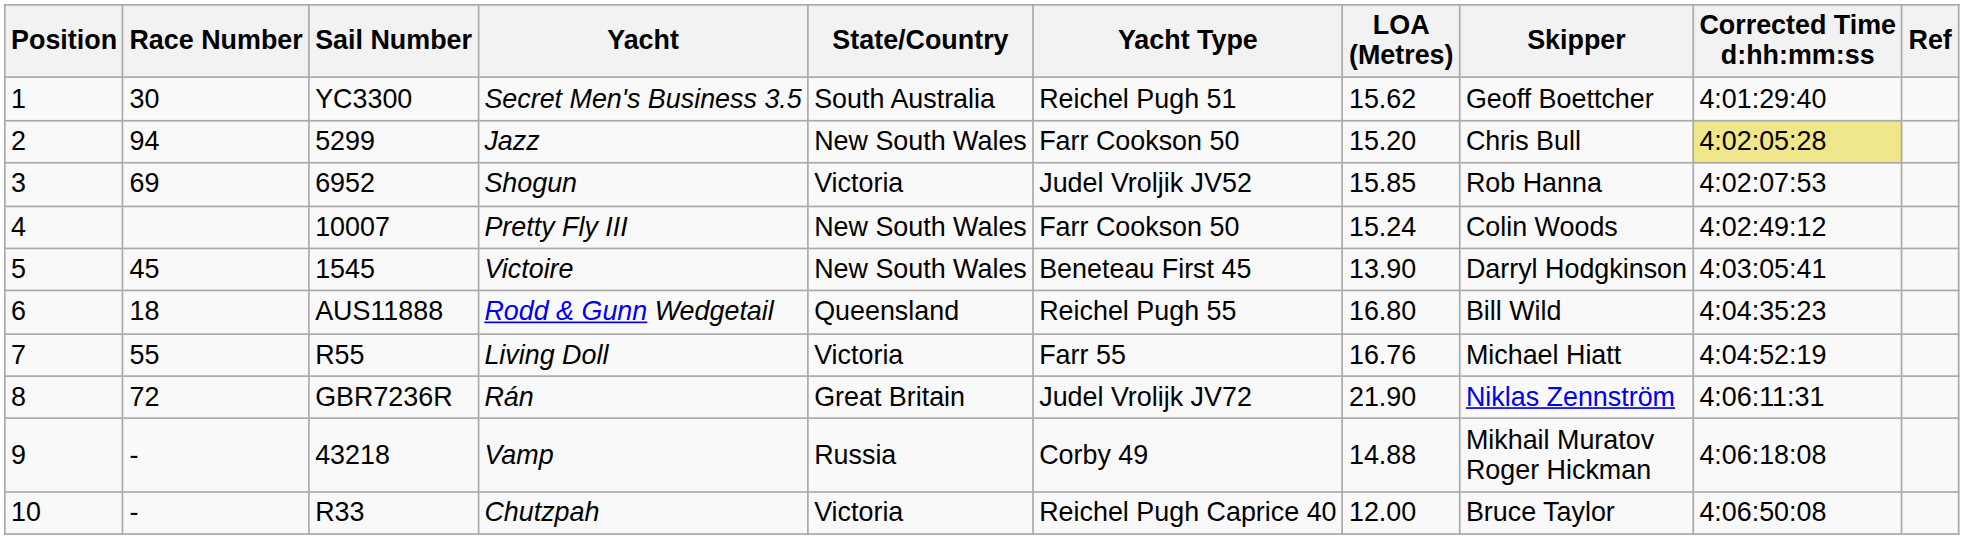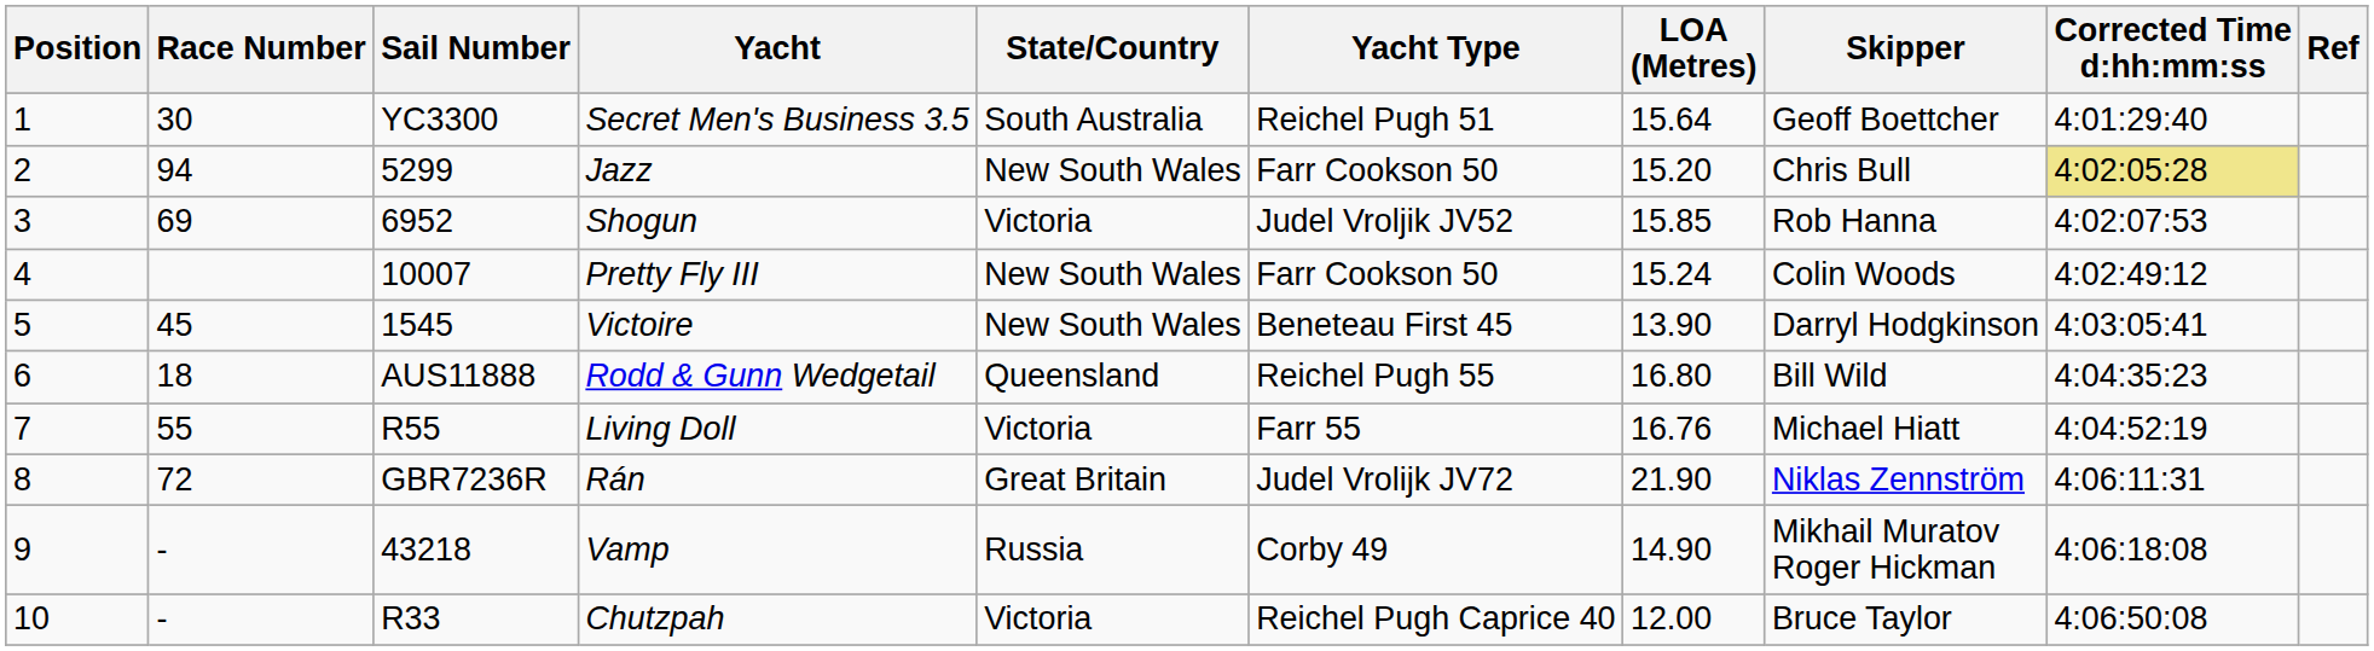Secret Men's Business 3.5 | LOA (Metres): 15.62 -> 15.64
Vamp | LOA (Metres): 14.88 -> 14.90
